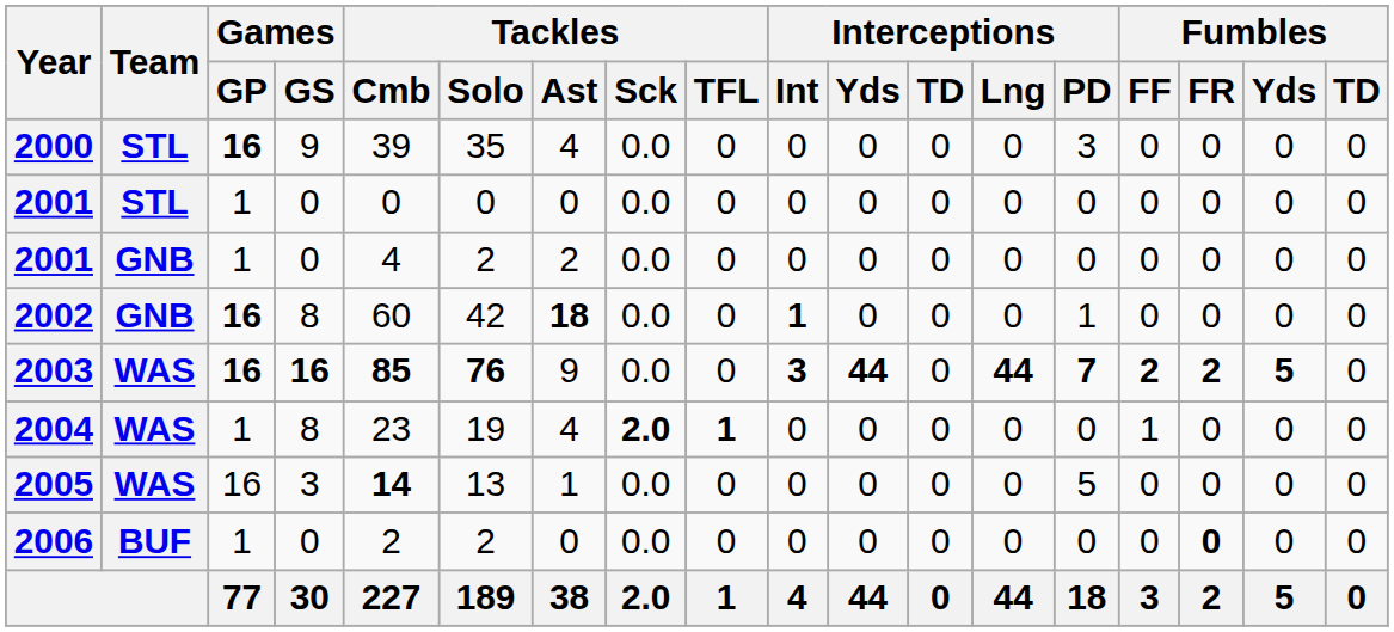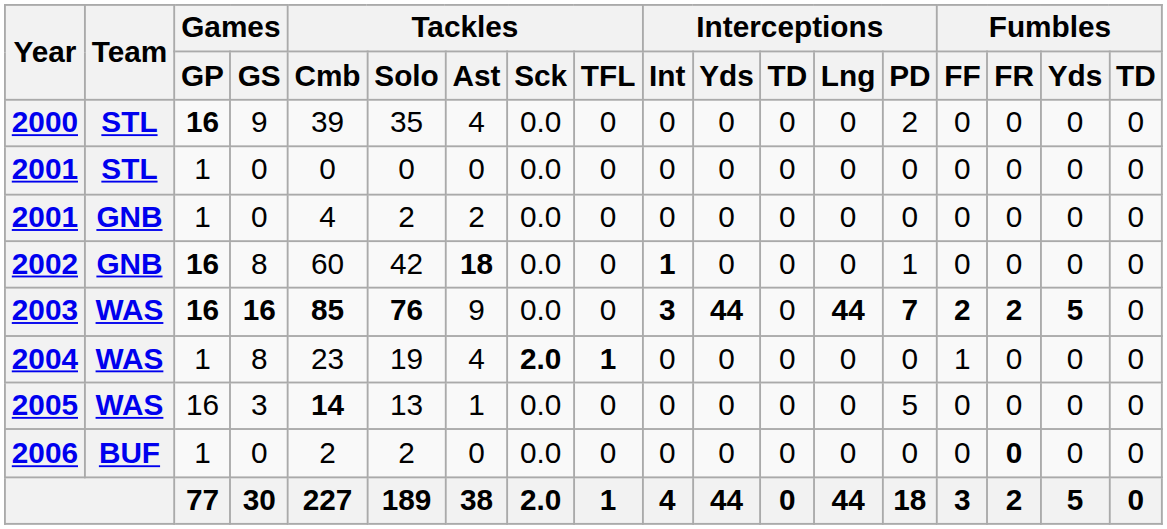2000 | Interceptions / PD: 3 -> 2
